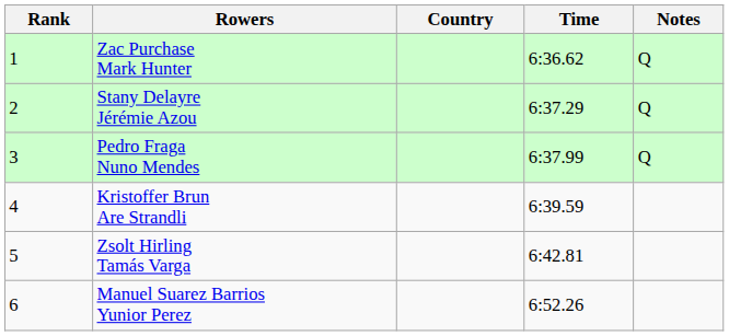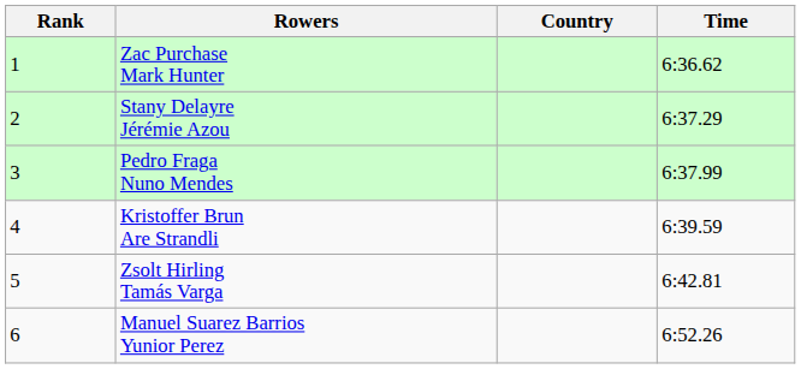- column: Notes | Q | Q | Q
